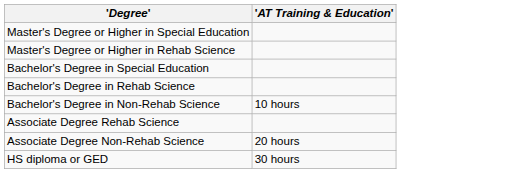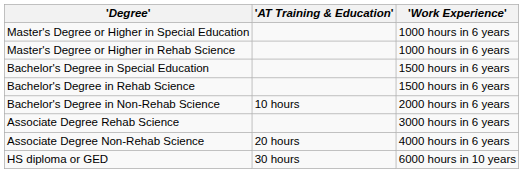+ column: 'Work Experience' | 1000 hours in 6 years | 1000 hours in 6 years | 1500 hours in 6 years | 1500 hours in 6 years | 2000 hours in 6 years | 3000 hours in 6 years | 4000 hours in 6 years | 6000 hours in 10 years
